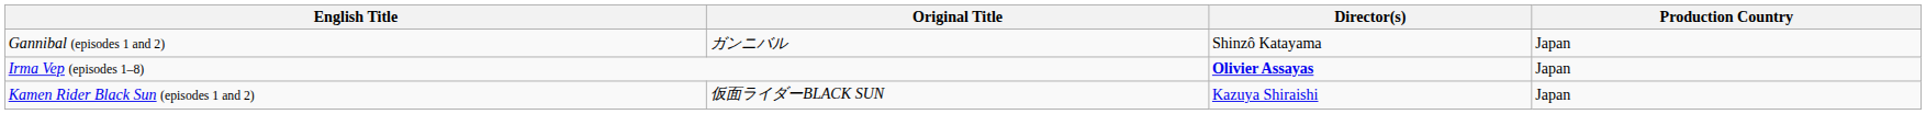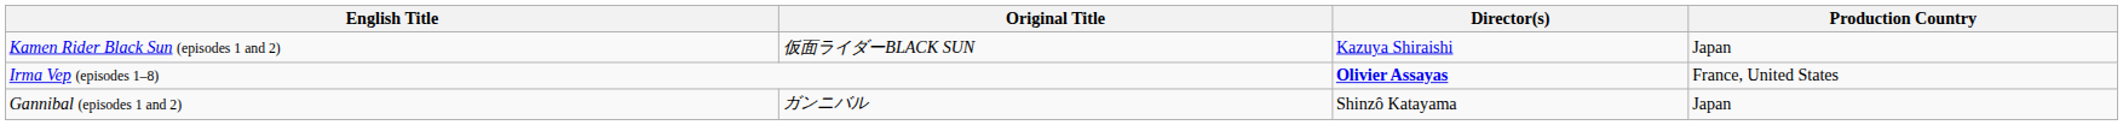rows swapped: Gannibal (episodes 1 and 2) <-> Kamen Rider Black Sun (episodes 1 and 2)
Irma Vep (episodes 1–8) | Production Country: Japan -> France, United States
